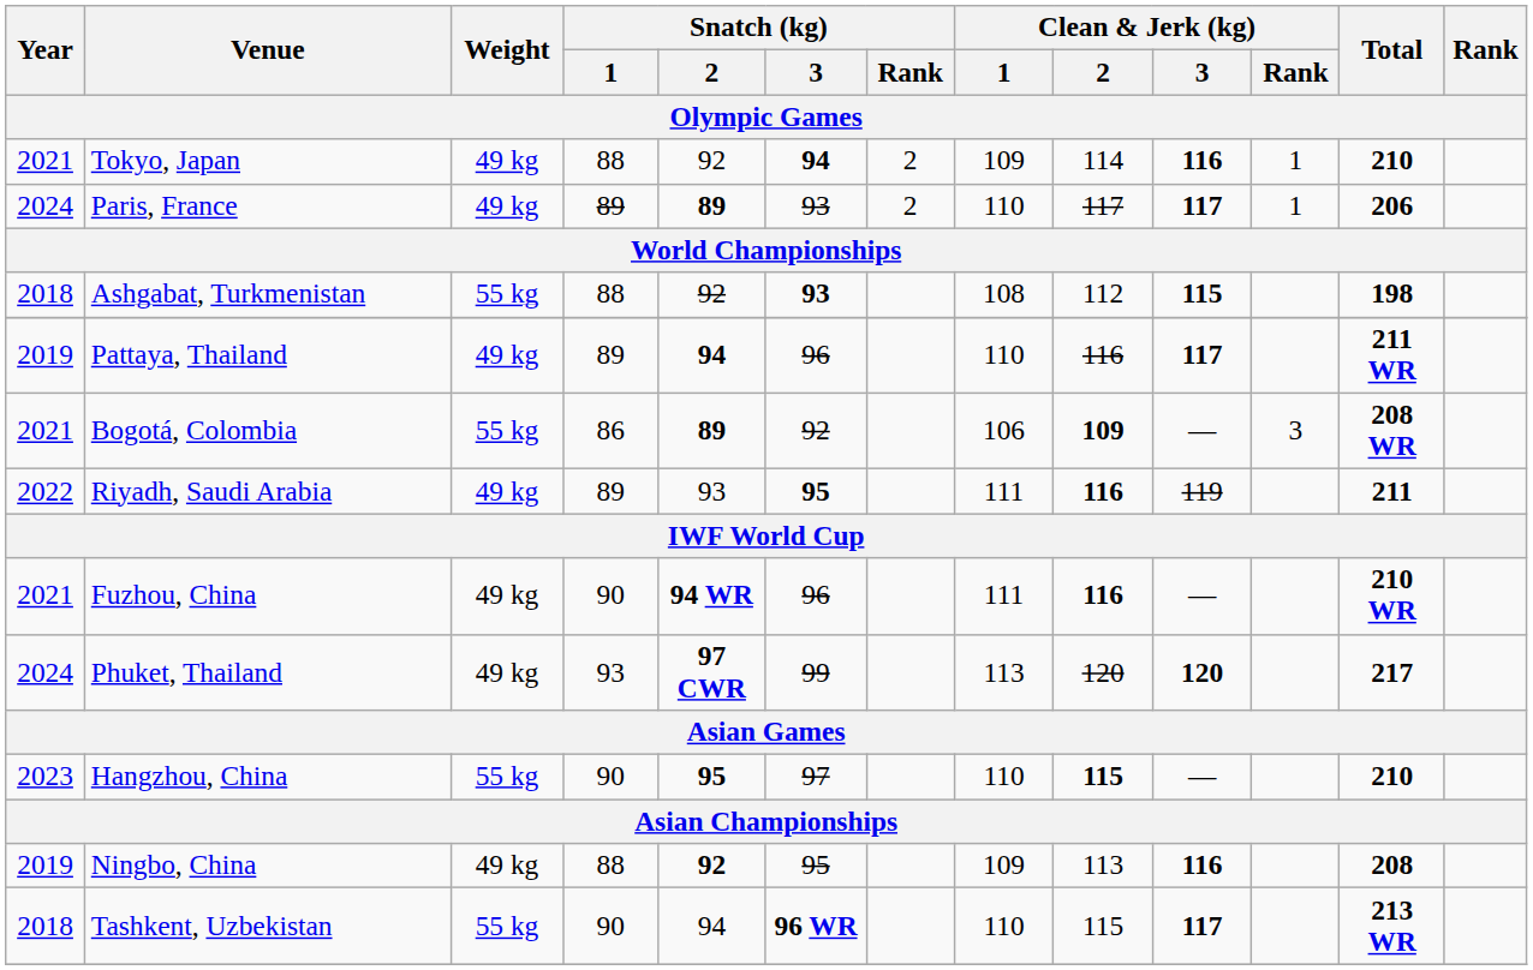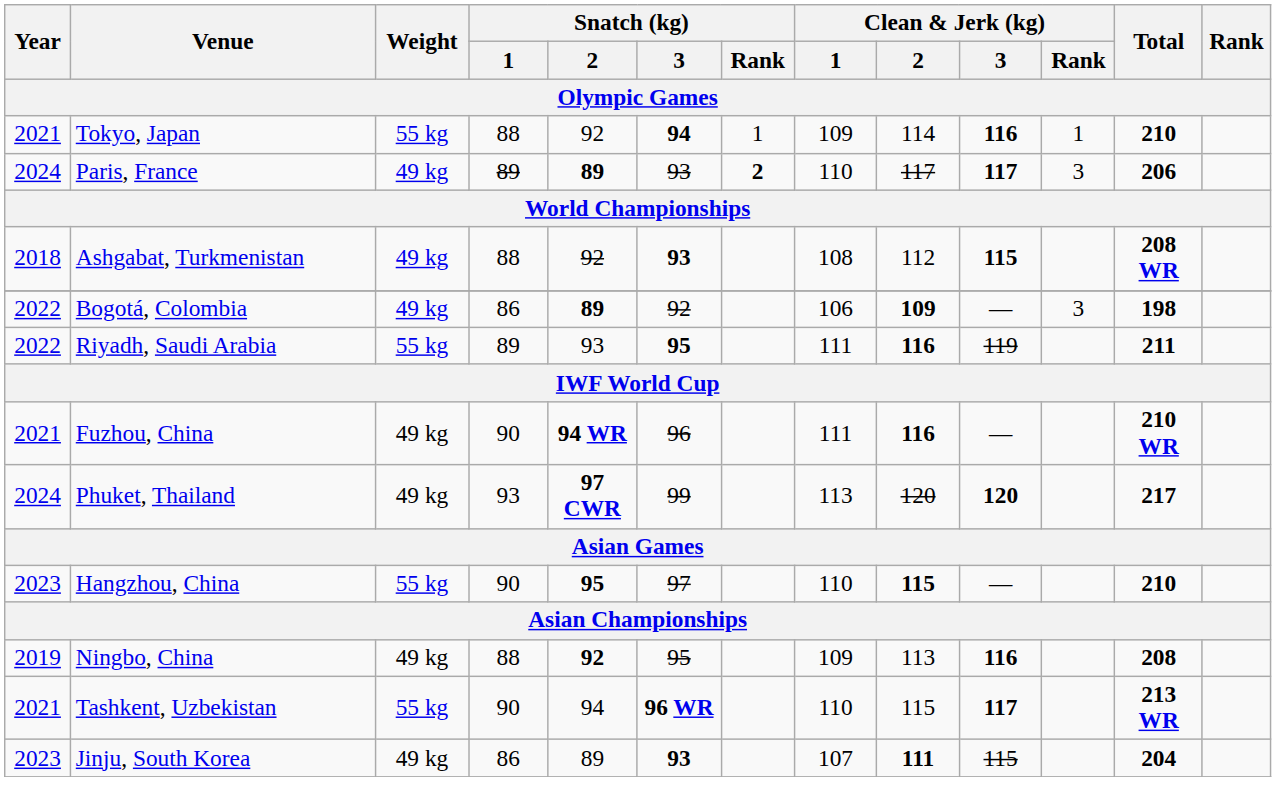Tokyo, Japan | Weight: 49 kg -> 55 kg
Tokyo, Japan | Snatch (kg) / Rank: 2 -> 1
Paris, France | Snatch (kg) / Rank: normal -> bold
Paris, France | Clean & Jerk (kg) / Rank: 1 -> 3
Ashgabat, Turkmenistan | Weight: 55 kg -> 49 kg
Ashgabat, Turkmenistan | Total: 198 -> 208 WR
- row: 2019 | Pattaya, Thailand | 49 kg | 89 | 94 | 96 | 110 | 116 | 117 | 211 WR
Bogotá, Colombia | Year: 2021 -> 2022
Bogotá, Colombia | Weight: 55 kg -> 49 kg
Bogotá, Colombia | Total: 208 WR -> 198
Riyadh, Saudi Arabia | Weight: 49 kg -> 55 kg
Tashkent, Uzbekistan | Year: 2018 -> 2021
+ row: 2023 | Jinju, South Korea | 49 kg | 86 | 89 | 93 | 107 | 111 | 115 | 204
